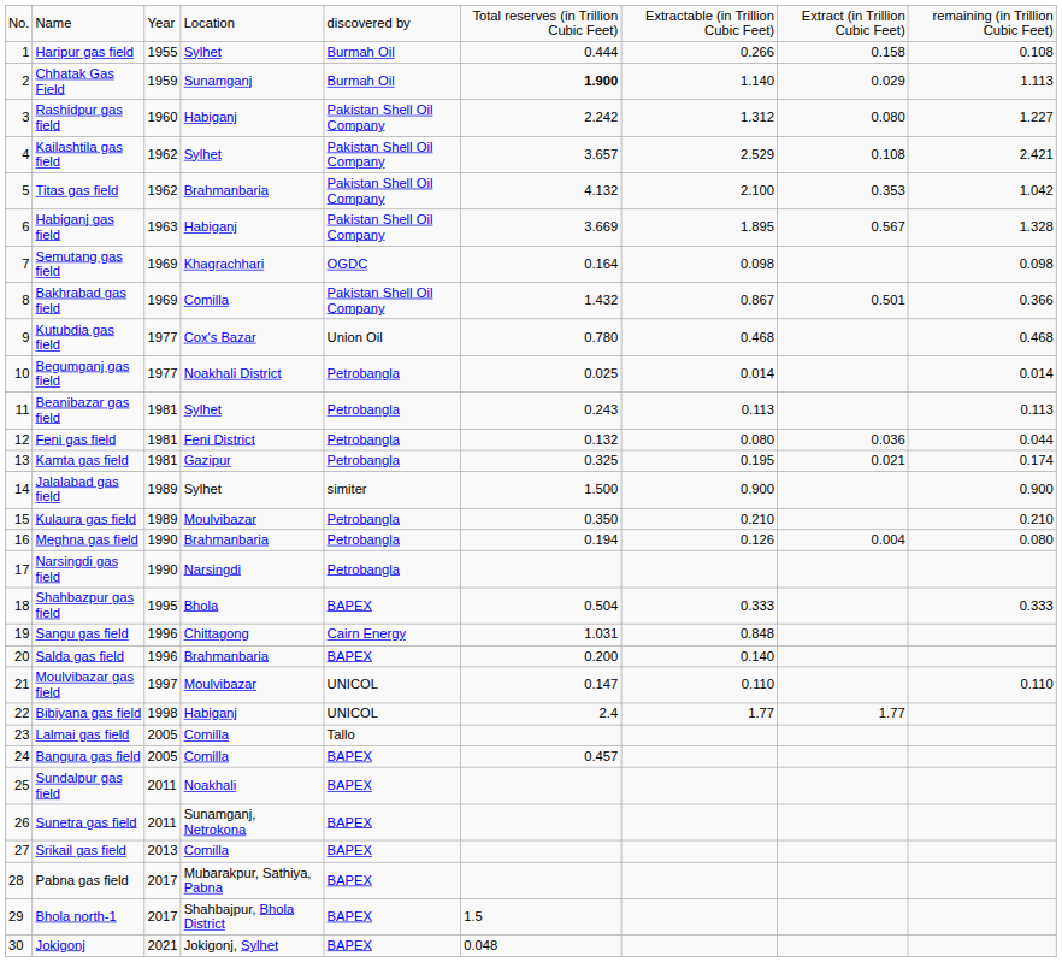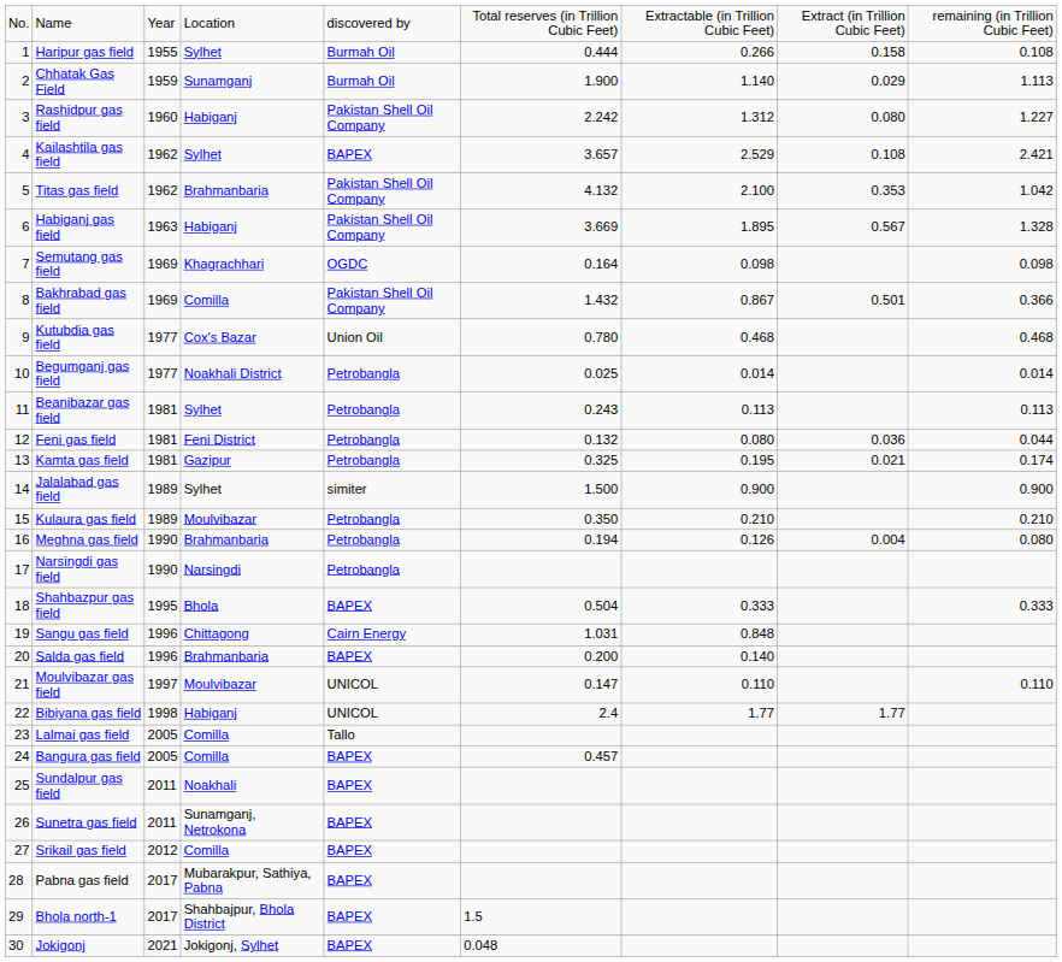Chhatak Gas Field | column 6: bold -> normal
Kailashtila gas field | column 5: Pakistan Shell Oil Company -> BAPEX
Srikail gas field | column 3: 2013 -> 2012
